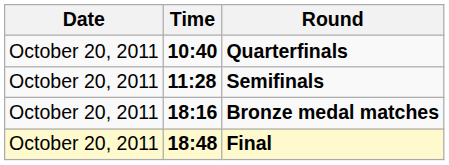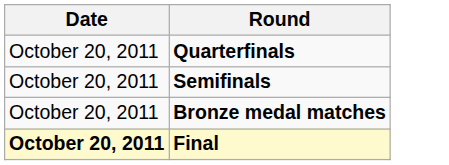- column: Time | 10:40 | 11:28 | 18:16 | 18:48
Final | Date: normal -> bold
